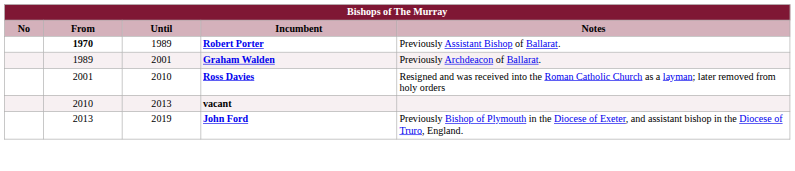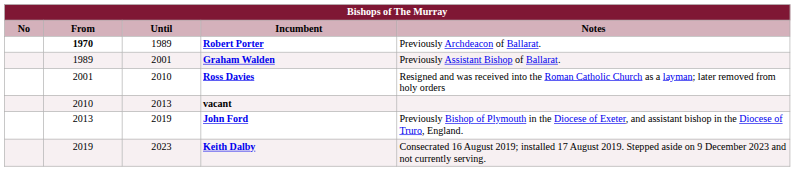Robert Porter | Notes: Previously Assistant Bishop of Ballarat. -> Previously Archdeacon of Ballarat.
Graham Walden | Notes: Previously Archdeacon of Ballarat. -> Previously Assistant Bishop of Ballarat.
+ row: 2019 | 2023 | Keith Dalby | Consecrated 16 August 2019; installed 17 August 2019. Stepped aside on 9 December 2023 and not currently serving.
